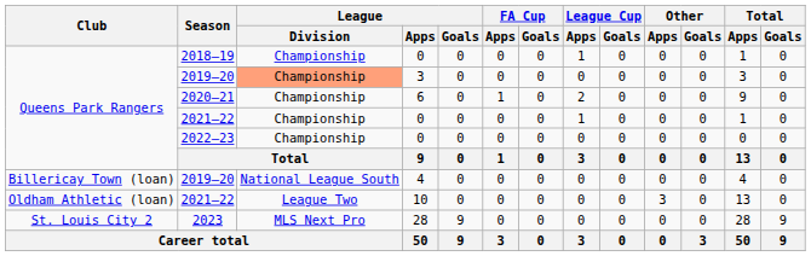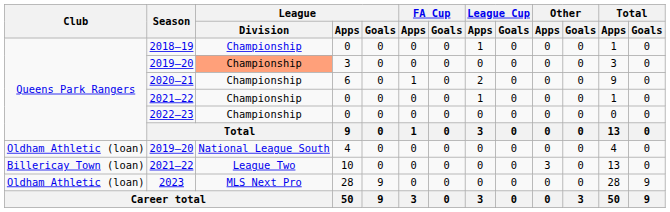2019–20 / 4 | Club: Billericay Town (loan) -> Oldham Athletic (loan)
2021–22 / 10 | Club: Oldham Athletic (loan) -> Billericay Town (loan)
2023 | Club: St. Louis City 2 -> Oldham Athletic (loan)
